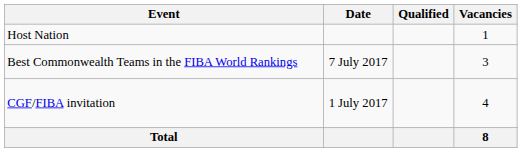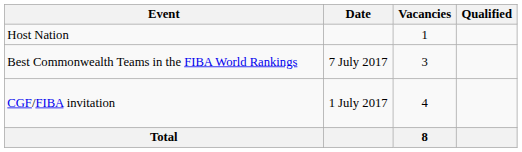columns swapped: Vacancies <-> Qualified
